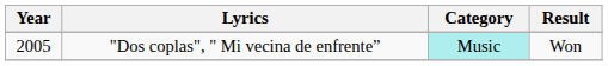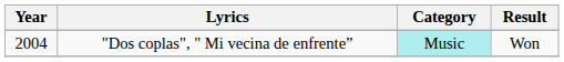"Dos coplas", " Mi vecina de enfrente” | Year: 2005 -> 2004
